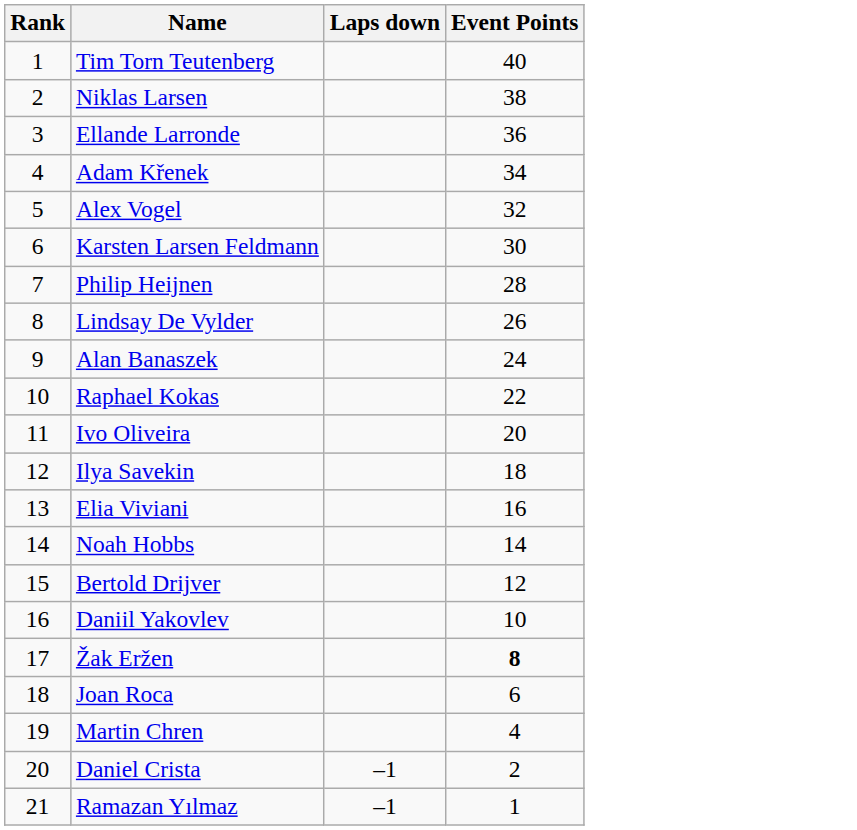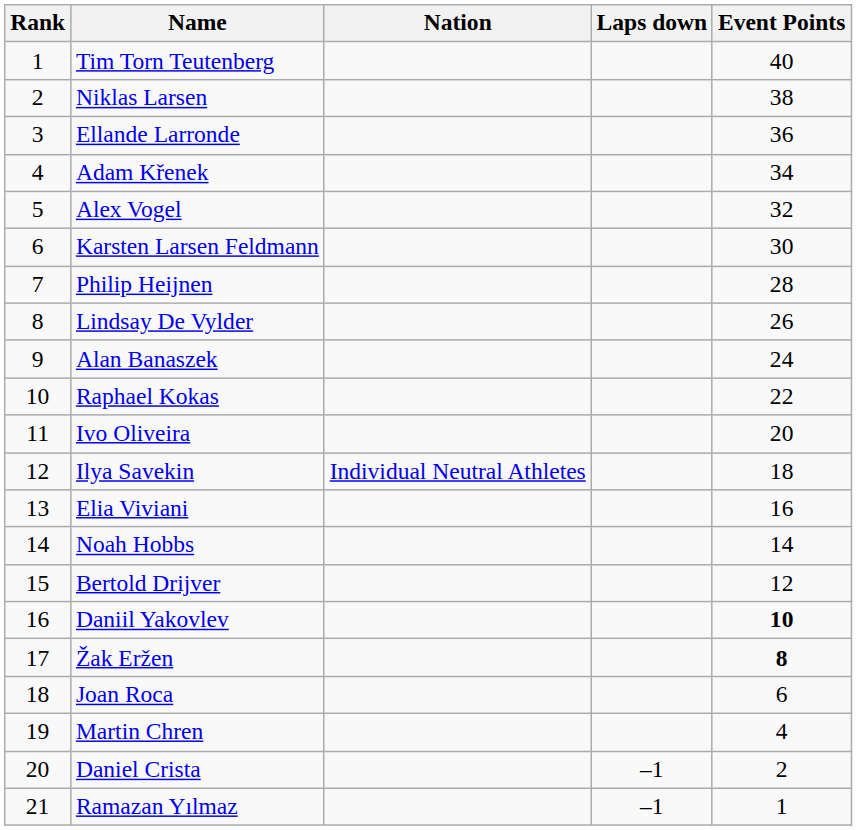+ column: Nation | Individual Neutral Athletes
Daniil Yakovlev | Event Points: normal -> bold
